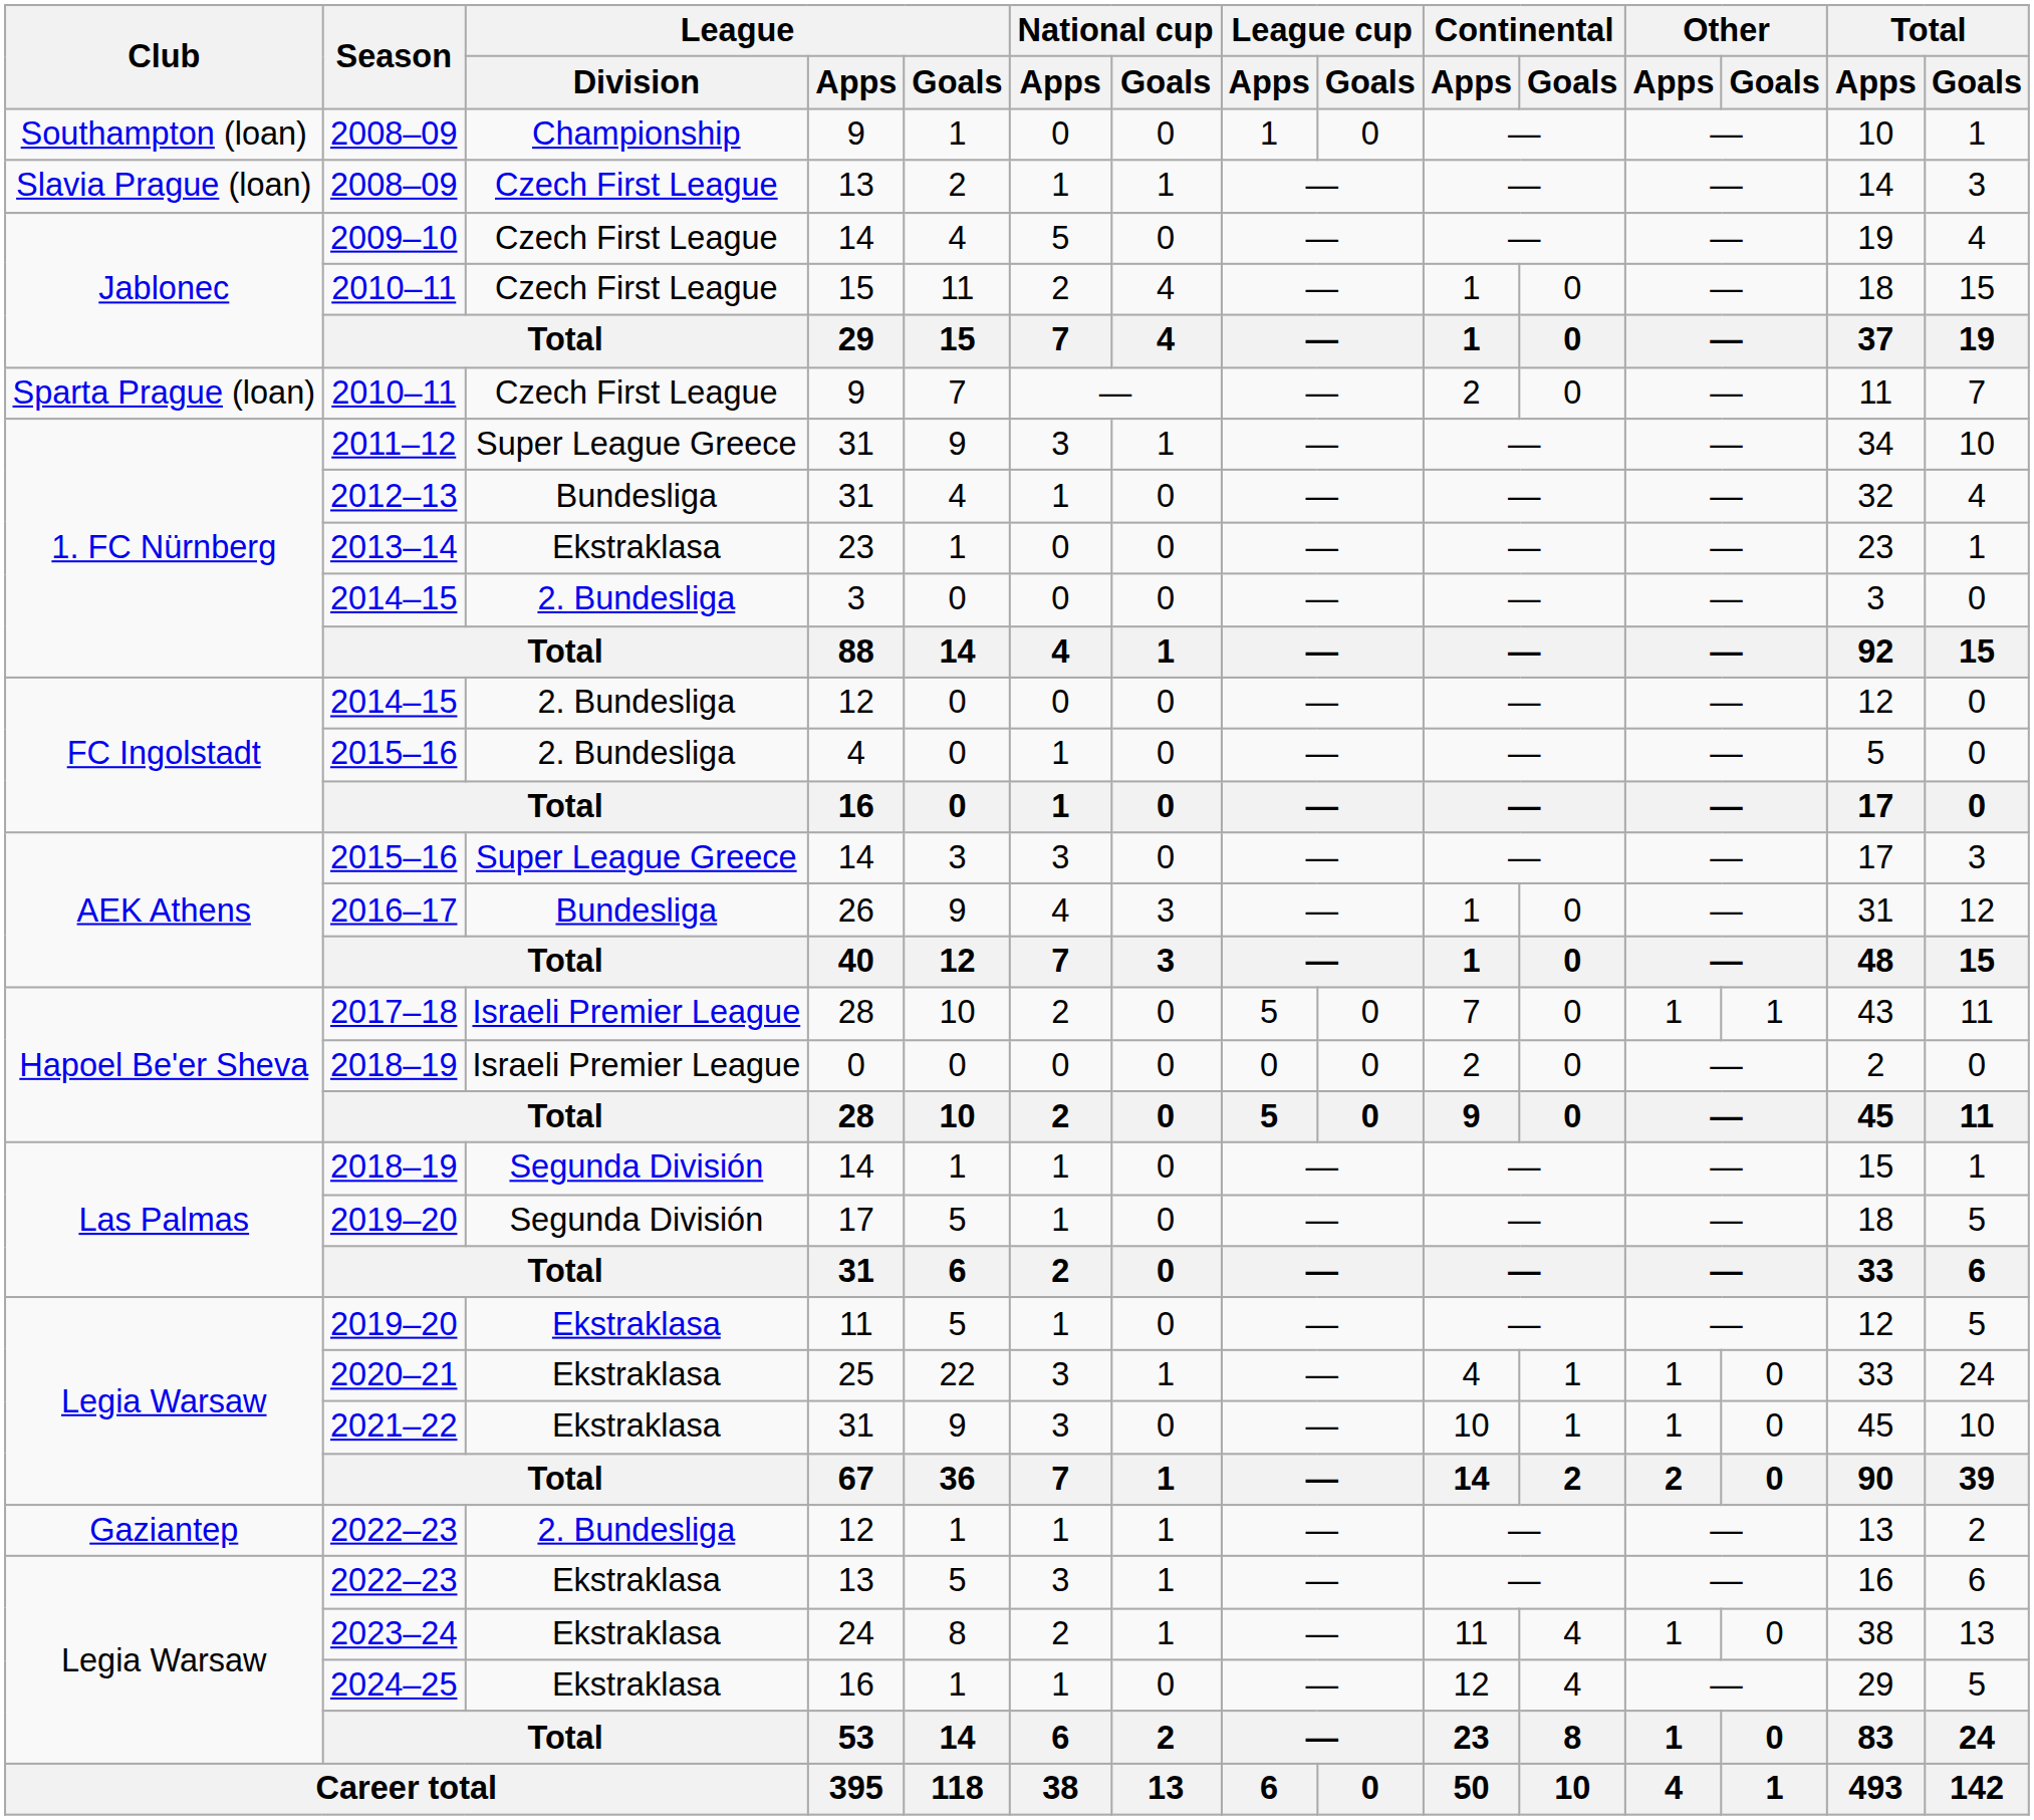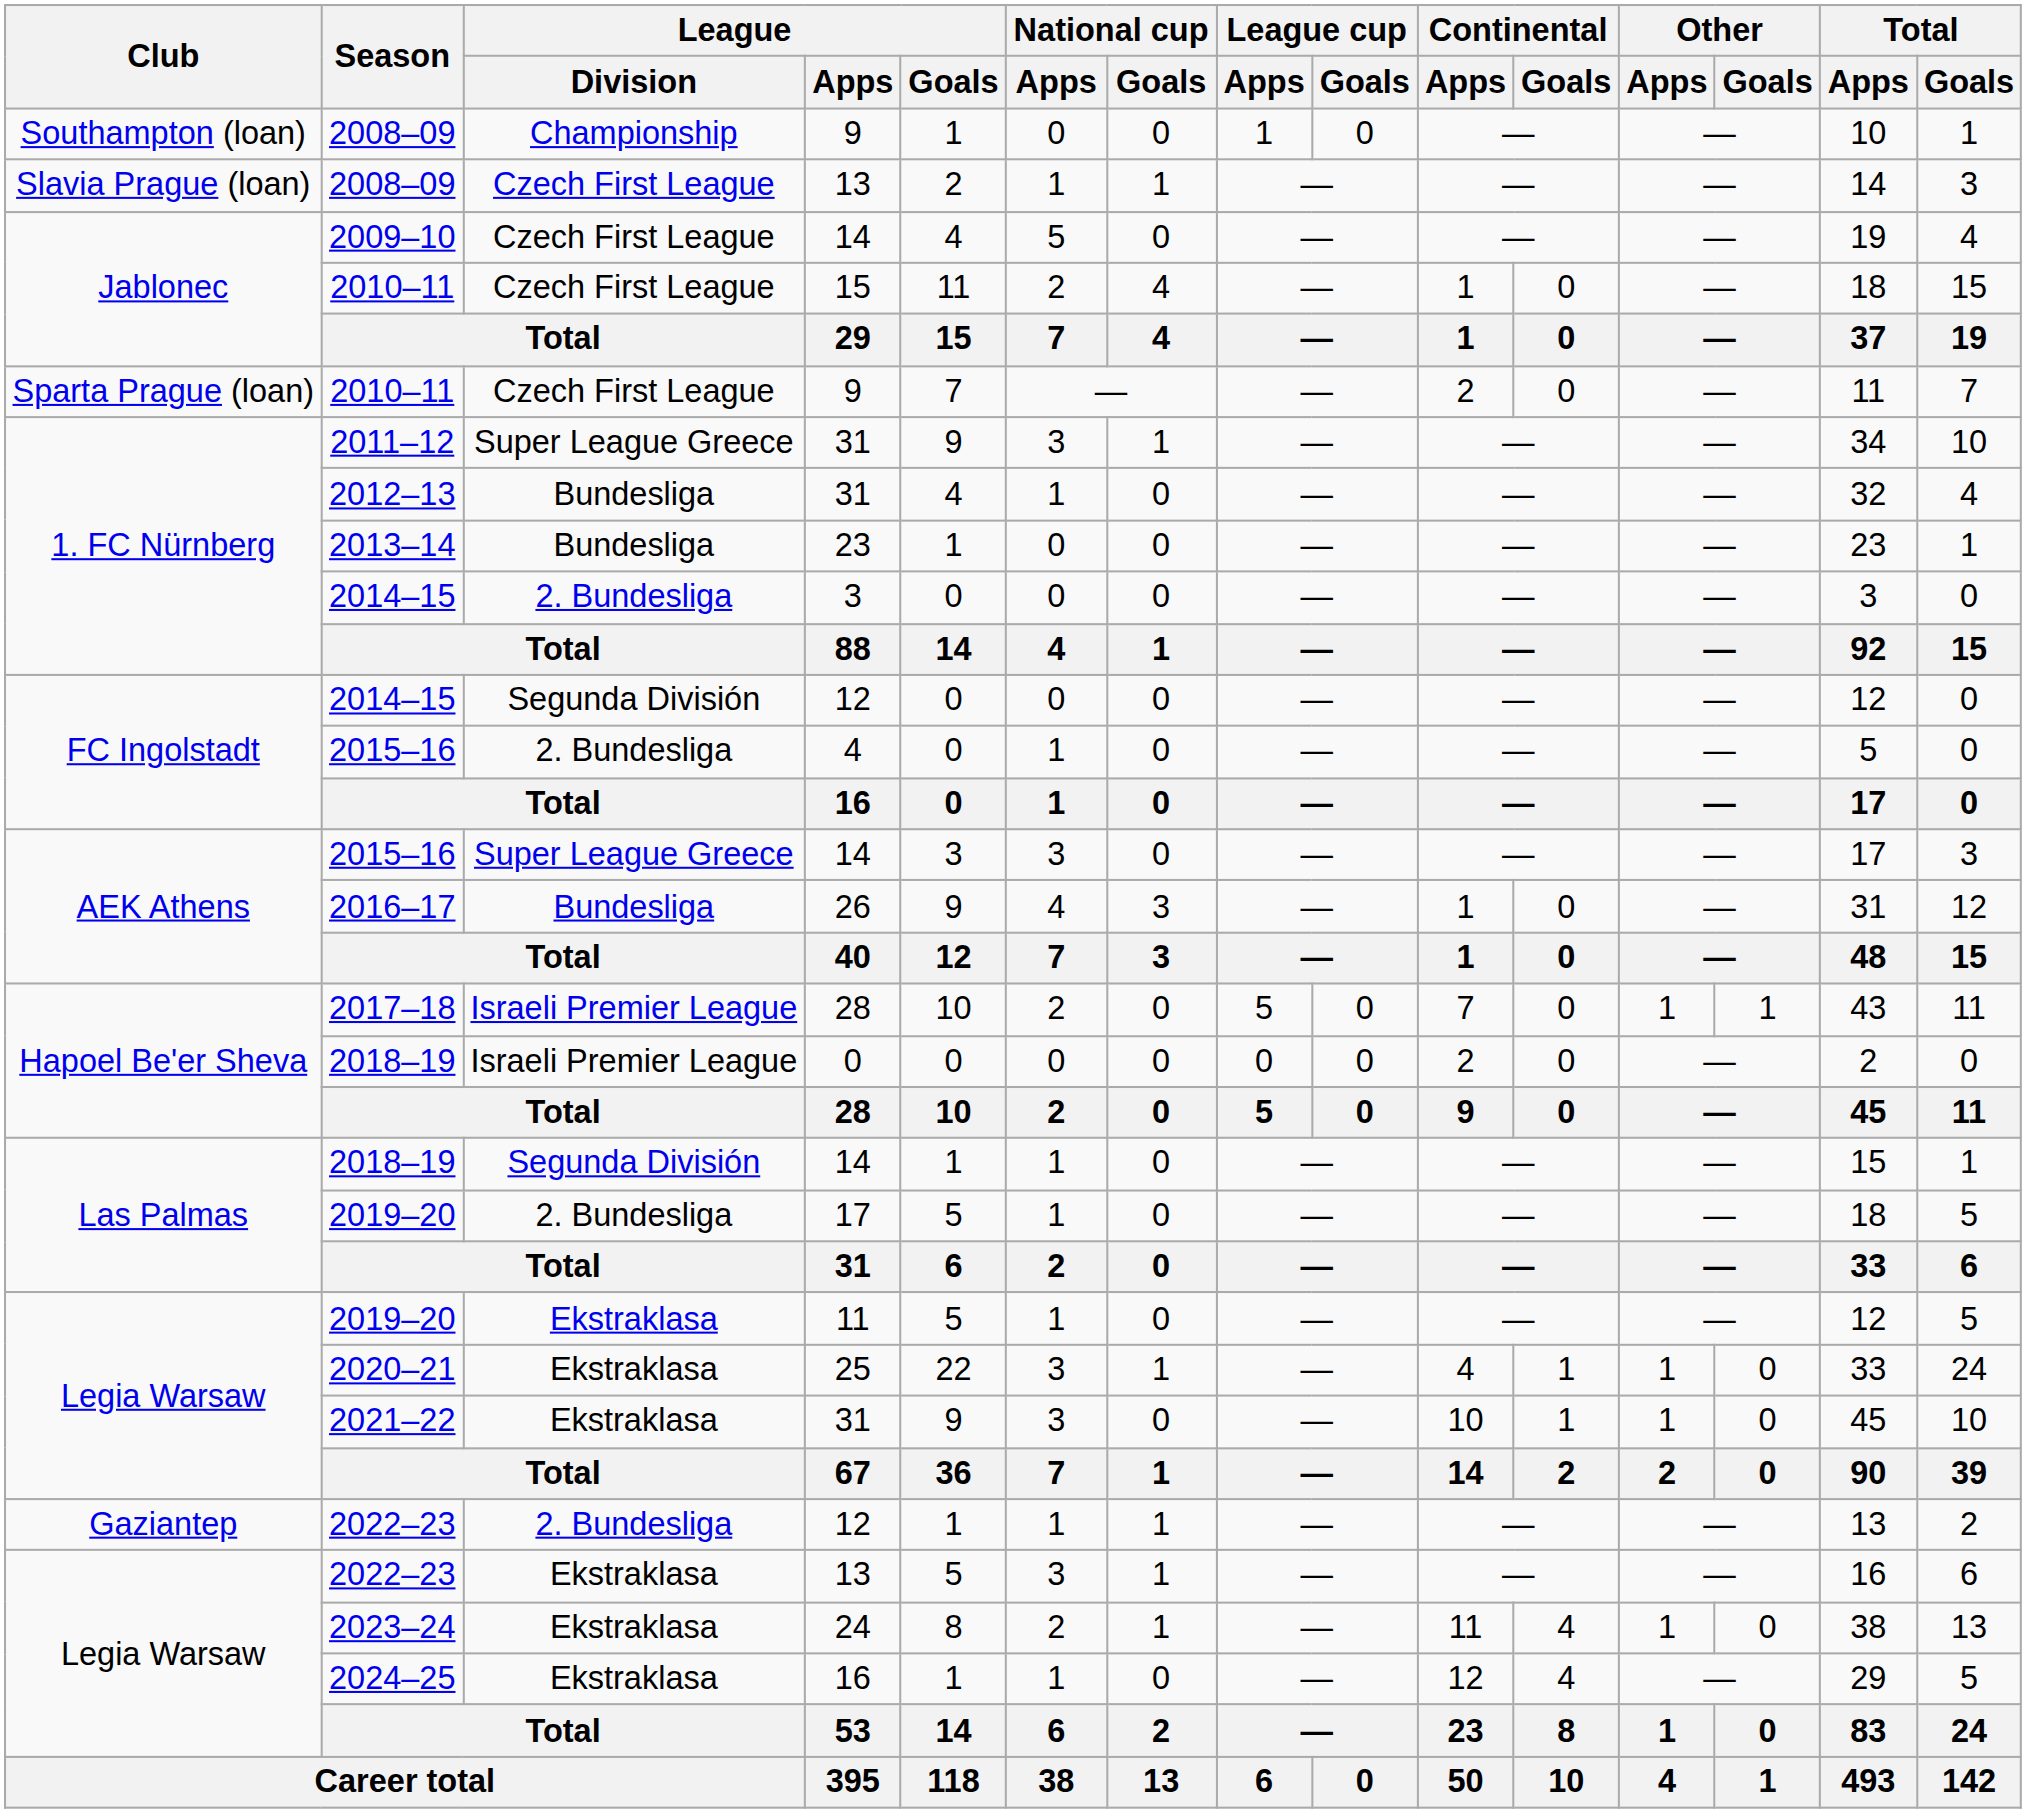2013–14 | League / Division: Ekstraklasa -> Bundesliga
2014–15 / 12 | League / Division: 2. Bundesliga -> Segunda División
2019–20 / 17 | League / Division: Segunda División -> 2. Bundesliga
